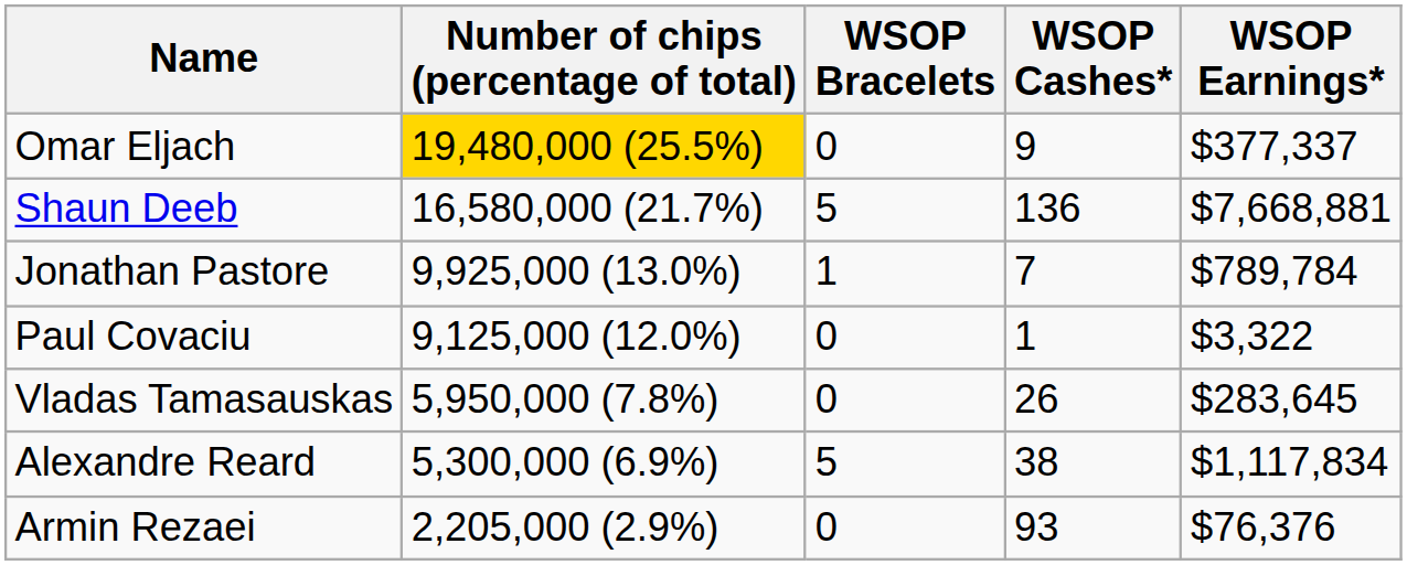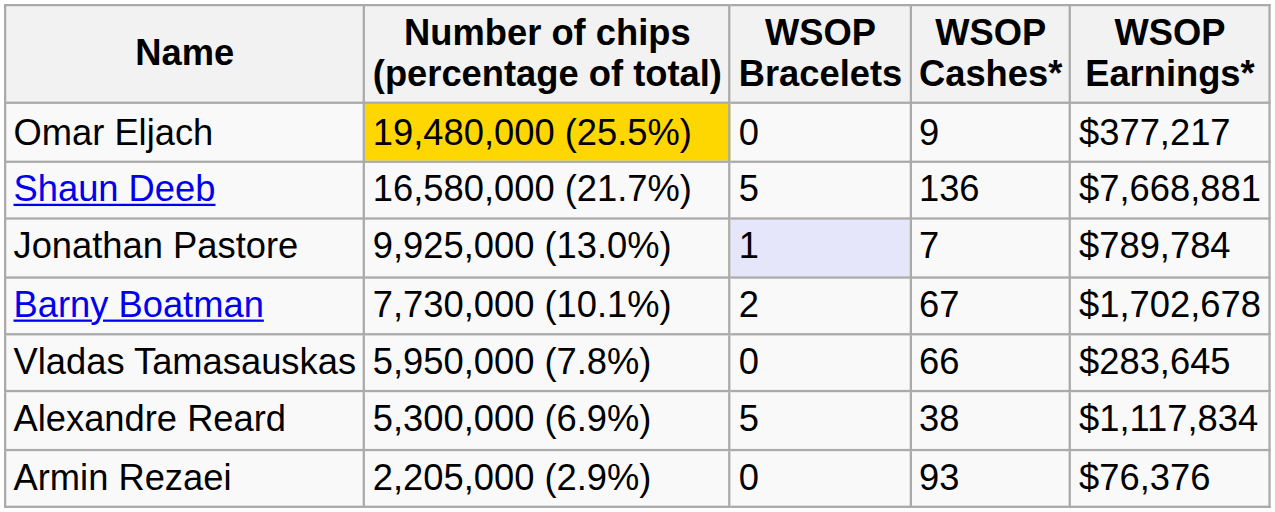Omar Eljach | WSOP Earnings*: $377,337 -> $377,217
Jonathan Pastore | WSOP Bracelets: no background -> lavender background
- row: Paul Covaciu | 9,125,000 (12.0%) | 0 | 1 | $3,322
+ row: Barny Boatman | 7,730,000 (10.1%) | 2 | 67 | $1,702,678
Vladas Tamasauskas | WSOP Cashes*: 26 -> 66
